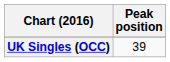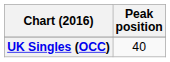UK Singles (OCC) | Peak position: 39 -> 40
